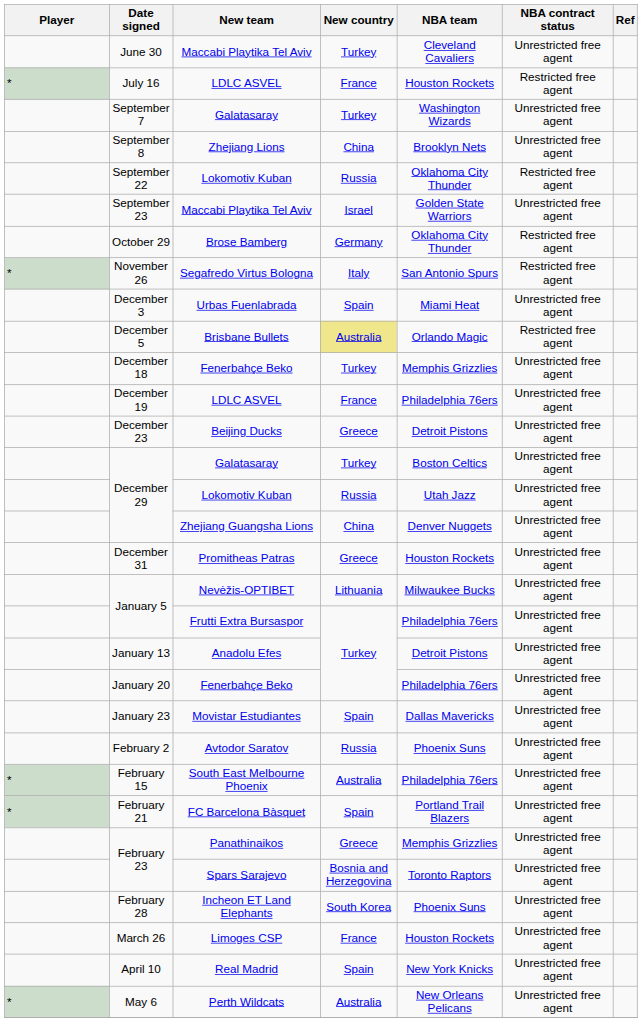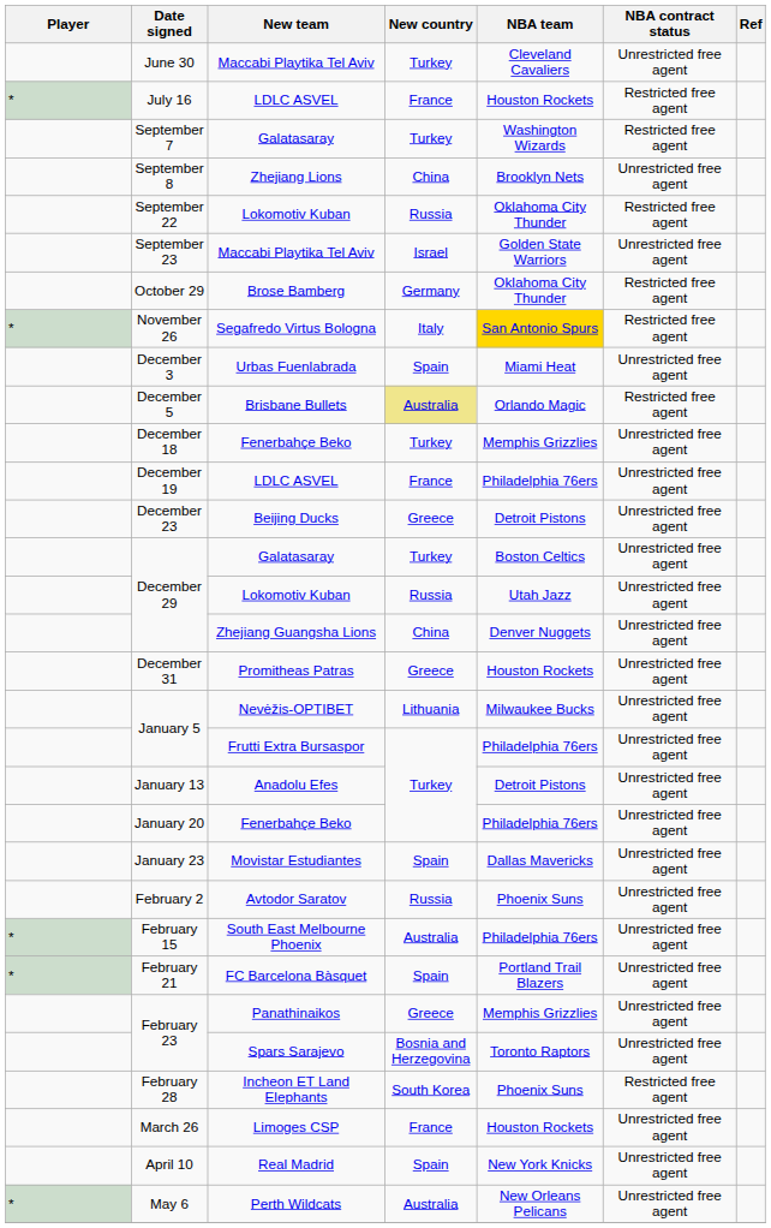September 7 | NBA contract status: Unrestricted free agent -> Restricted free agent
November 26 | NBA team: no background -> gold background
February 28 | NBA contract status: Unrestricted free agent -> Restricted free agent
